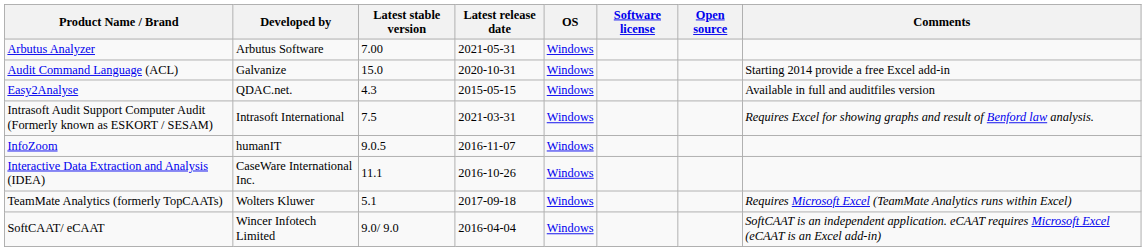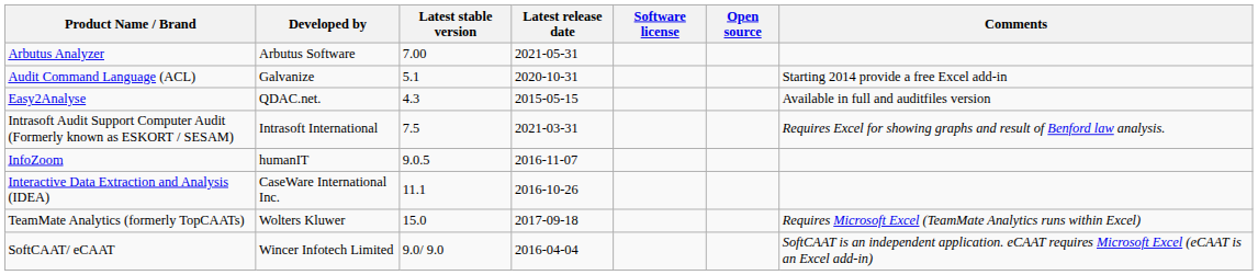- column: OS | Windows | Windows | Windows | Windows | Windows | Windows | Windows | Windows
Audit Command Language (ACL) | Latest stable version: 15.0 -> 5.1
TeamMate Analytics (formerly TopCAATs) | Latest stable version: 5.1 -> 15.0
